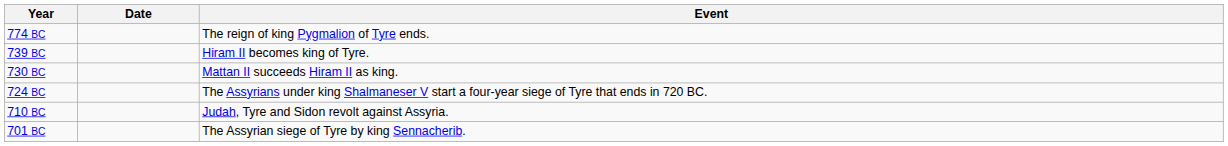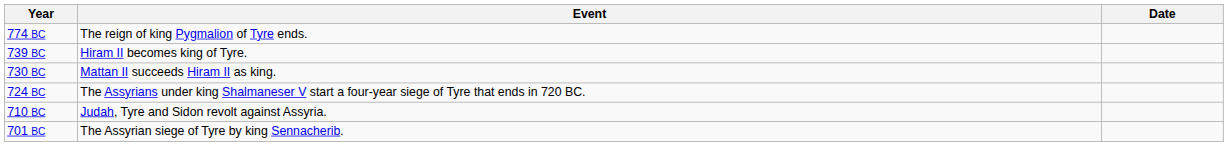columns swapped: Date <-> Event
